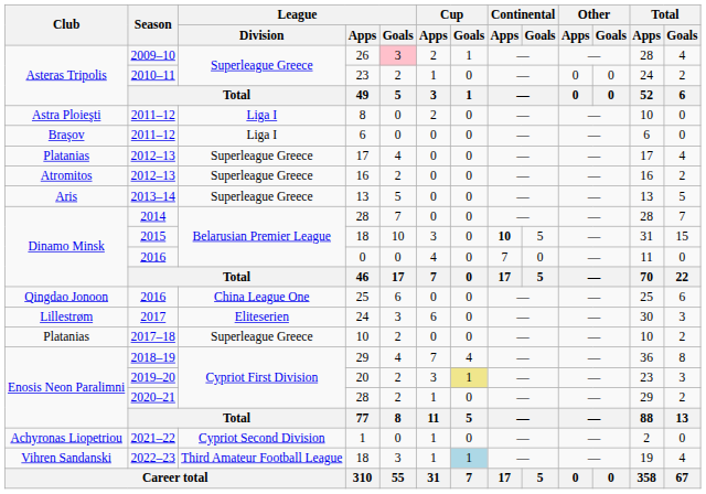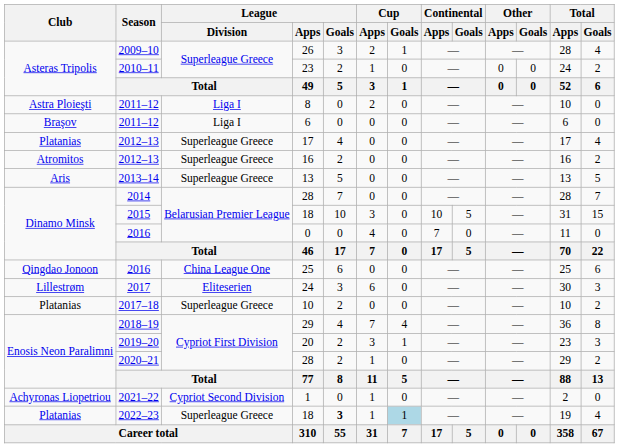26 | League / Goals: pink background -> no background
2015 / 18 | Continental / Apps: bold -> normal
20 | Cup / Goals: khaki background -> no background
2022–23 / 18 | Club: Vihren Sandanski -> Platanias
2022–23 / 18 | League / Division: Third Amateur Football League -> Superleague Greece
2022–23 / 18 | League / Goals: normal -> bold
